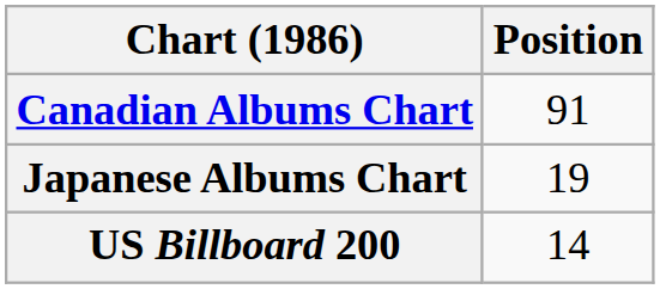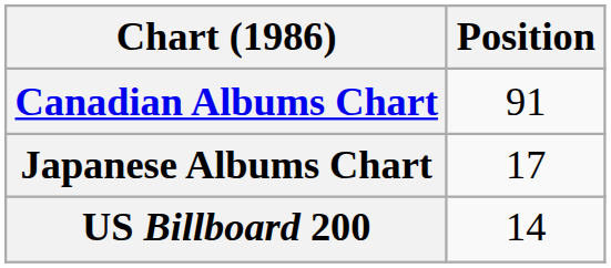Japanese Albums Chart | Position: 19 -> 17
